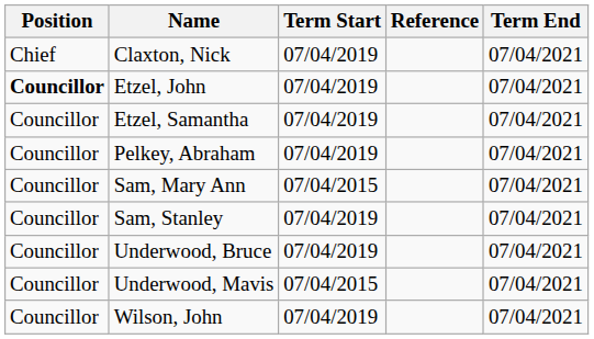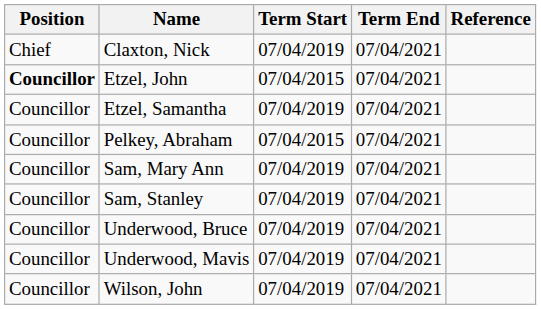columns swapped: Term End <-> Reference
Etzel, John | Term Start: 07/04/2019 -> 07/04/2015
Pelkey, Abraham | Term Start: 07/04/2019 -> 07/04/2015
Sam, Mary Ann | Term Start: 07/04/2015 -> 07/04/2019
Underwood, Mavis | Term Start: 07/04/2015 -> 07/04/2019
